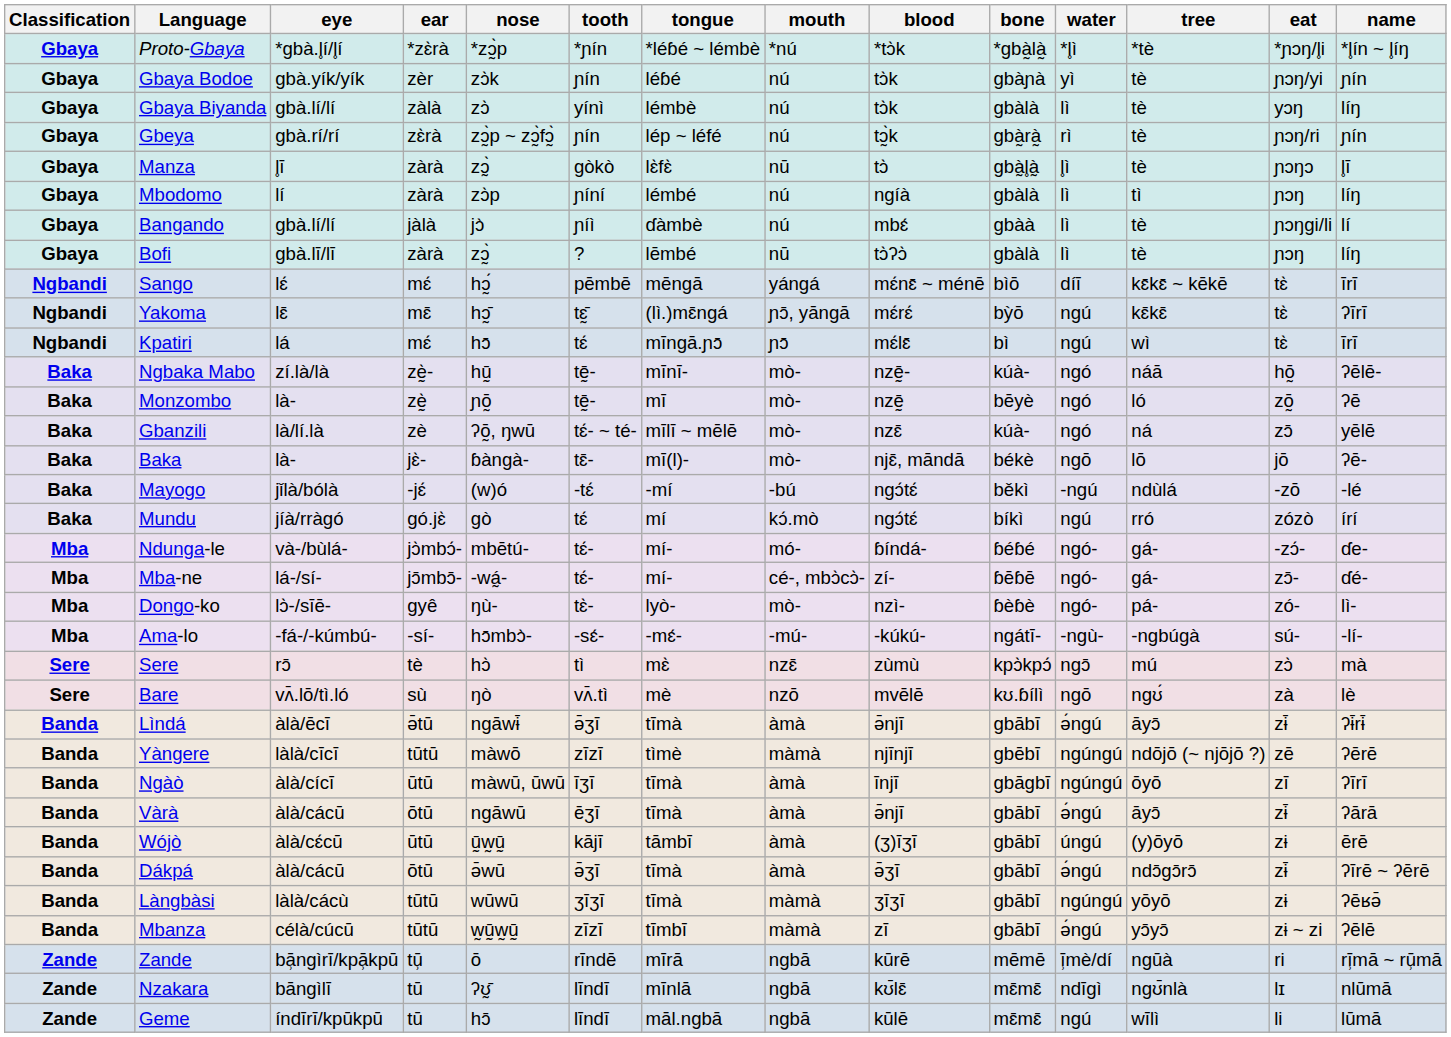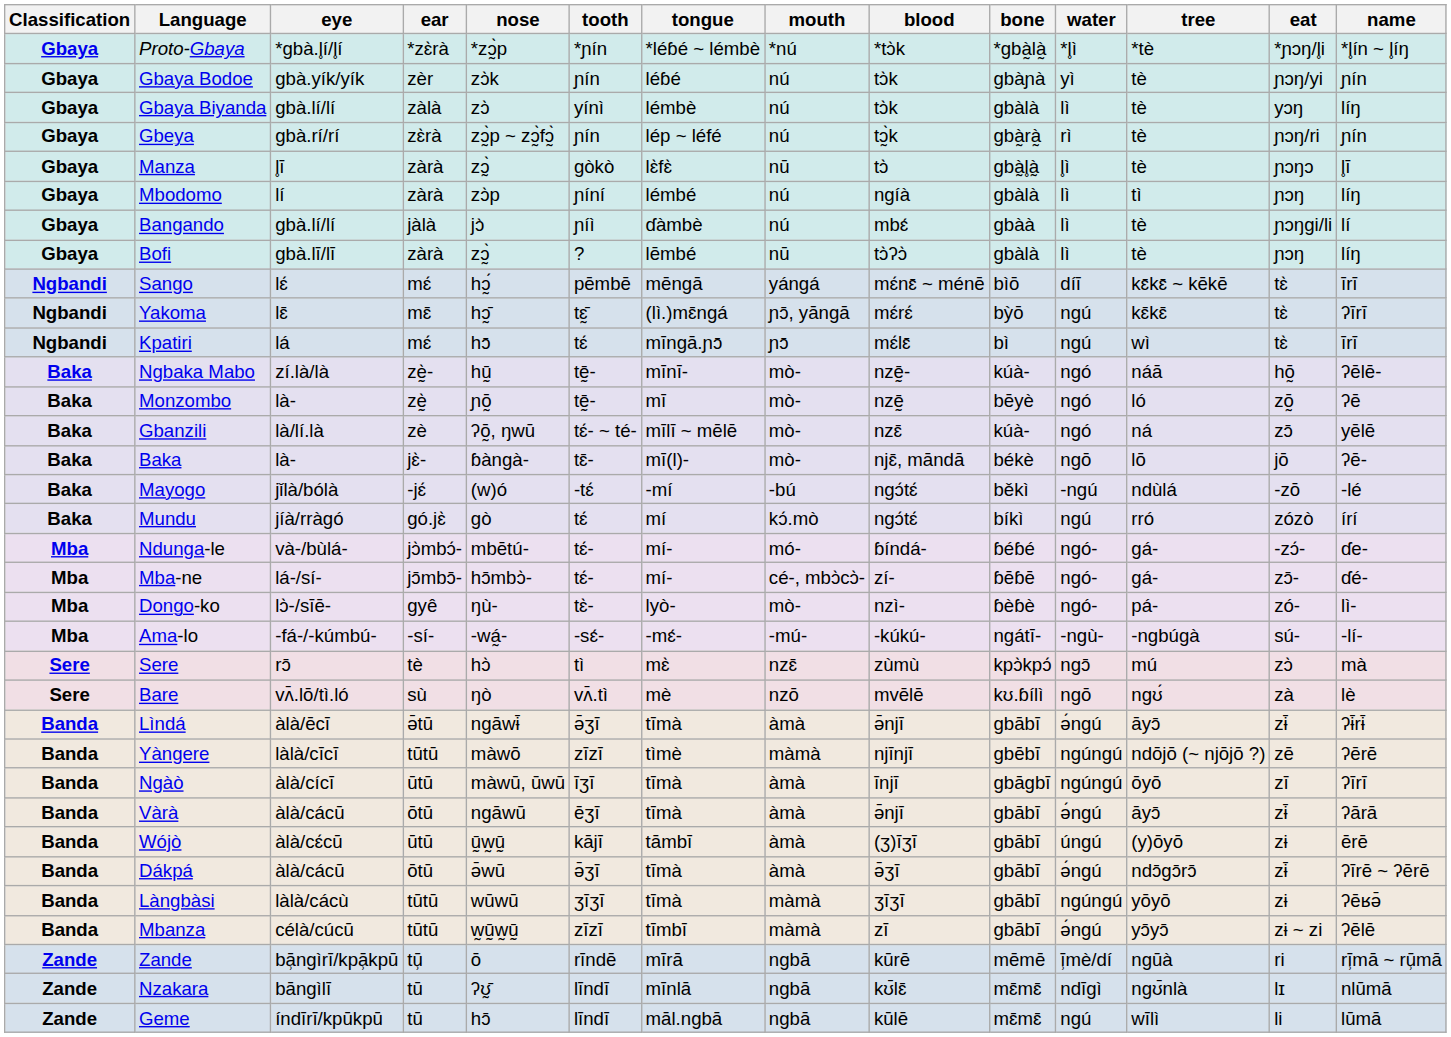Mba-ne | nose: -wá̰- -> hɔ̄mbɔ̀-
Ama-lo | nose: hɔ̄mbɔ̀- -> -wá̰-
